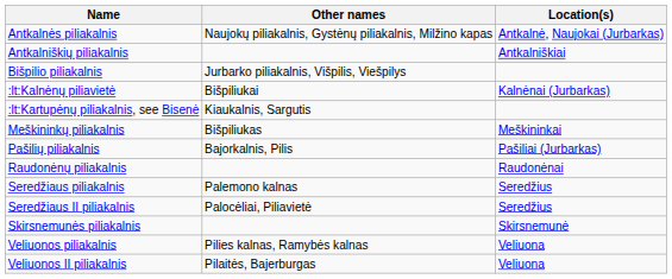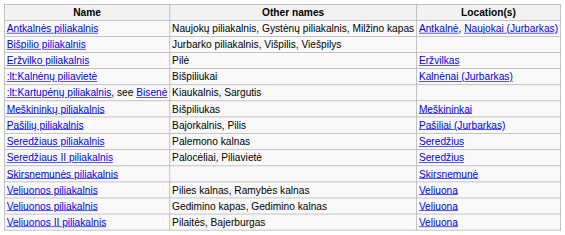- row: Antkalniškių piliakalnis | Antkalniškiai
+ row: Eržvilko piliakalnis | Pilė | Eržvilkas
- row: Raudonėnų piliakalnis | Raudonėnai
+ row: Veliuonos piliakalnis | Gedimino kapas, Gedimino kalnas | Veliuona
